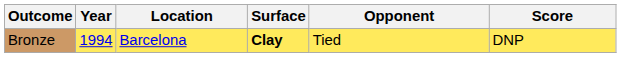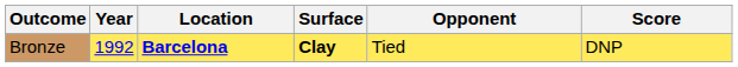Bronze | Year: 1994 -> 1992
Bronze | Location: normal -> bold
